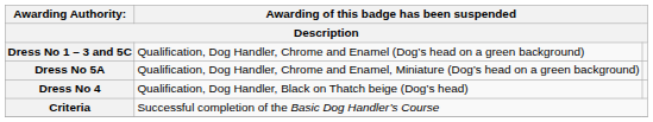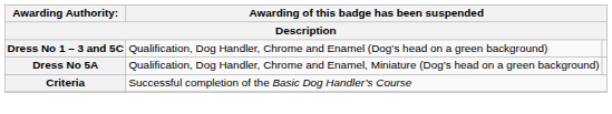- row: Dress No 4 | Qualification, Dog Handler, Black on Thatch beige (Dog’s head)
